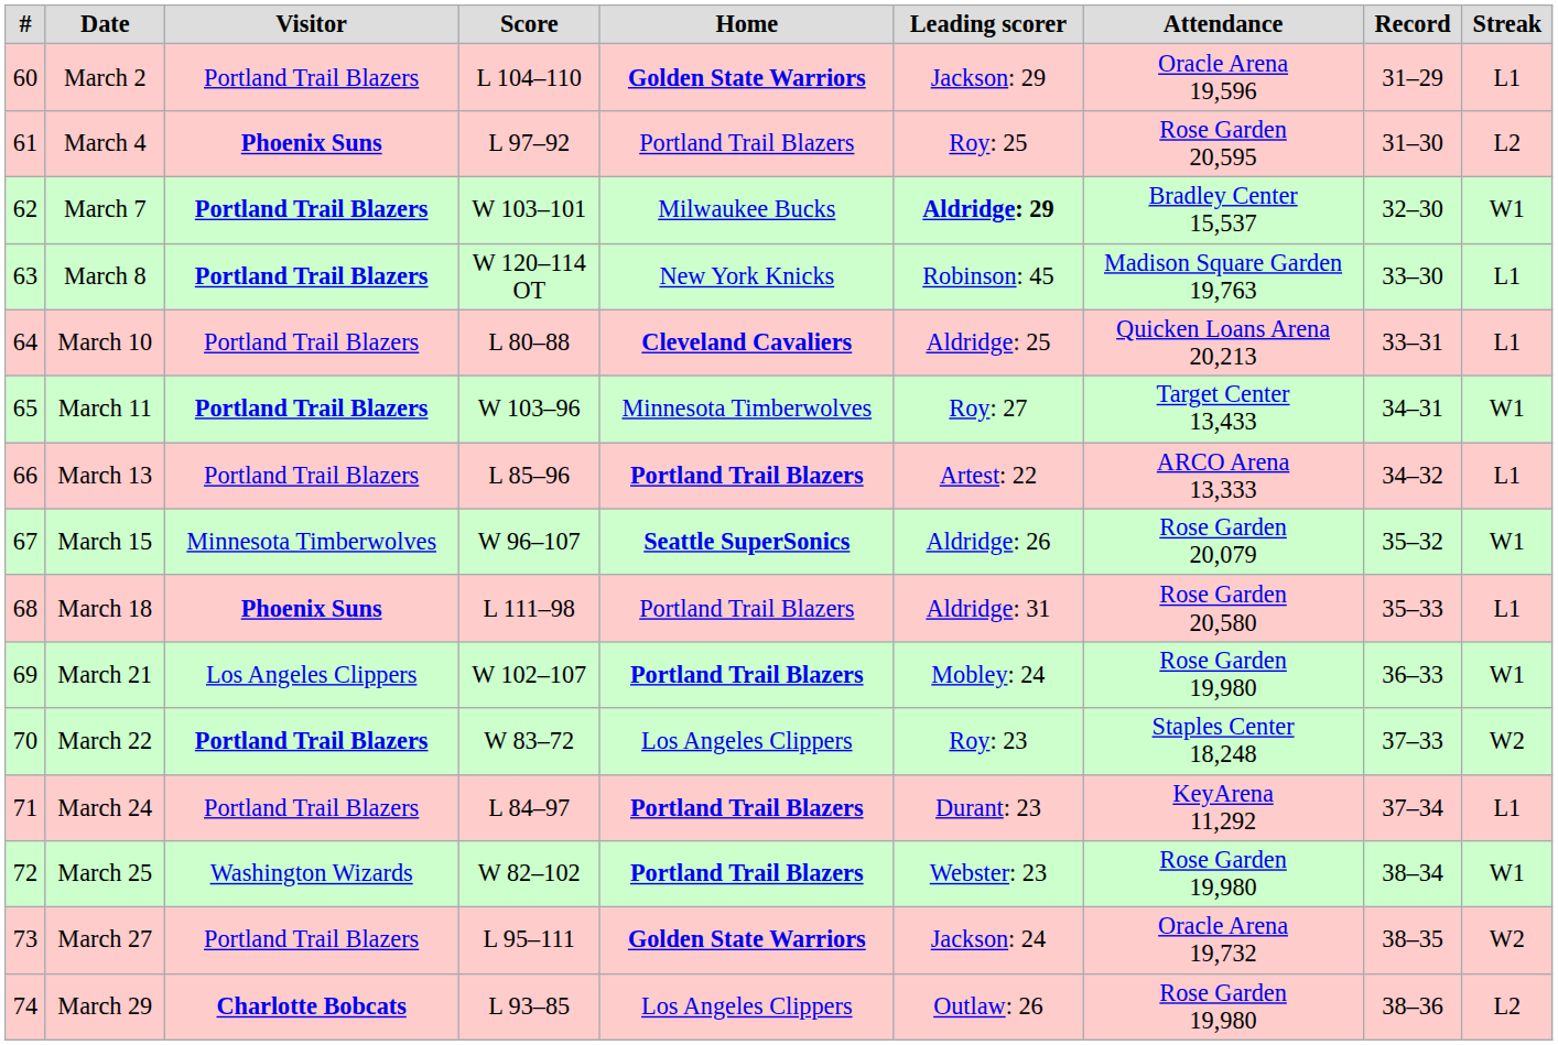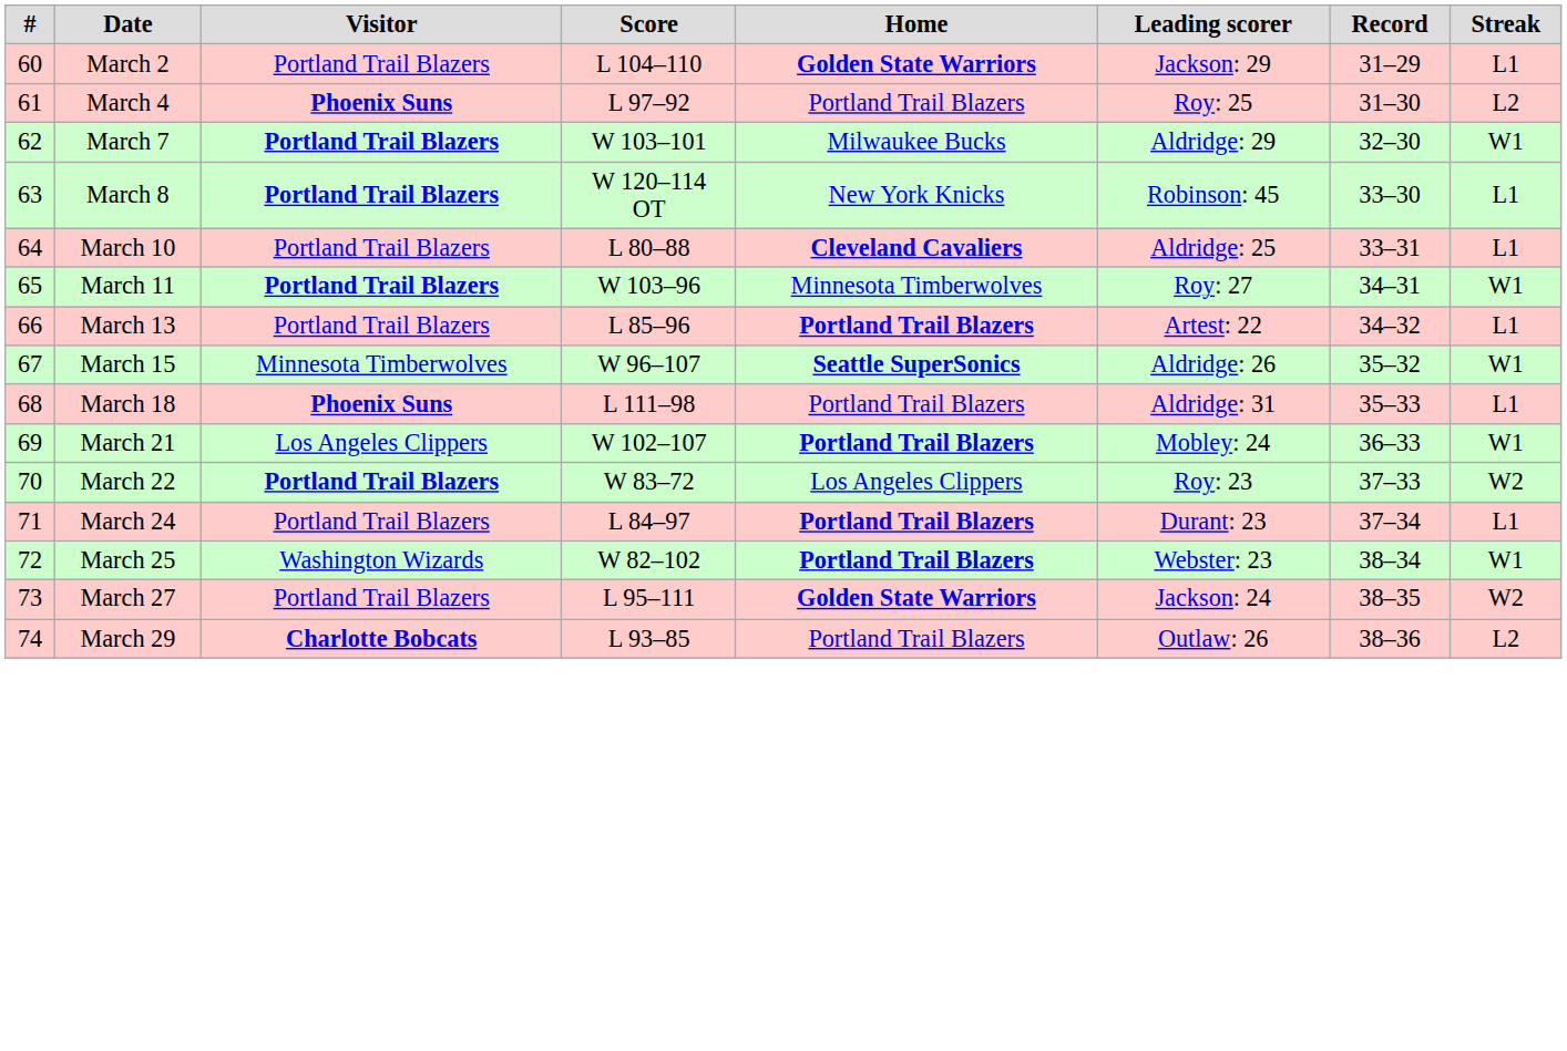- column: Attendance | Oracle Arena 19,596 | Rose Garden 20,595 | Bradley Center 15,537 | Madison Square Garden 19,763 | Quicken Loans Arena 20,213 | Target Center 13,433 | ARCO Arena 13,333 | Rose Garden 20,079 | Rose Garden 20,580 | Rose Garden 19,980 | Staples Center 18,248 | KeyArena 11,292 | Rose Garden 19,980 | Oracle Arena 19,732 | Rose Garden 19,980
March 7 | Leading scorer: bold -> normal
March 29 | Home: Los Angeles Clippers -> Portland Trail Blazers
